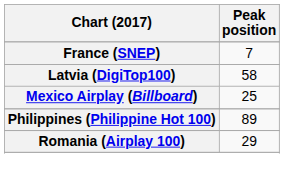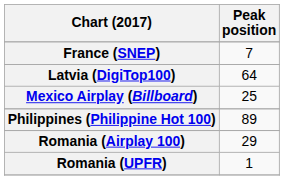Latvia (DigiTop100) | Peak position: 58 -> 64
+ row: Romania (UPFR) | 1
